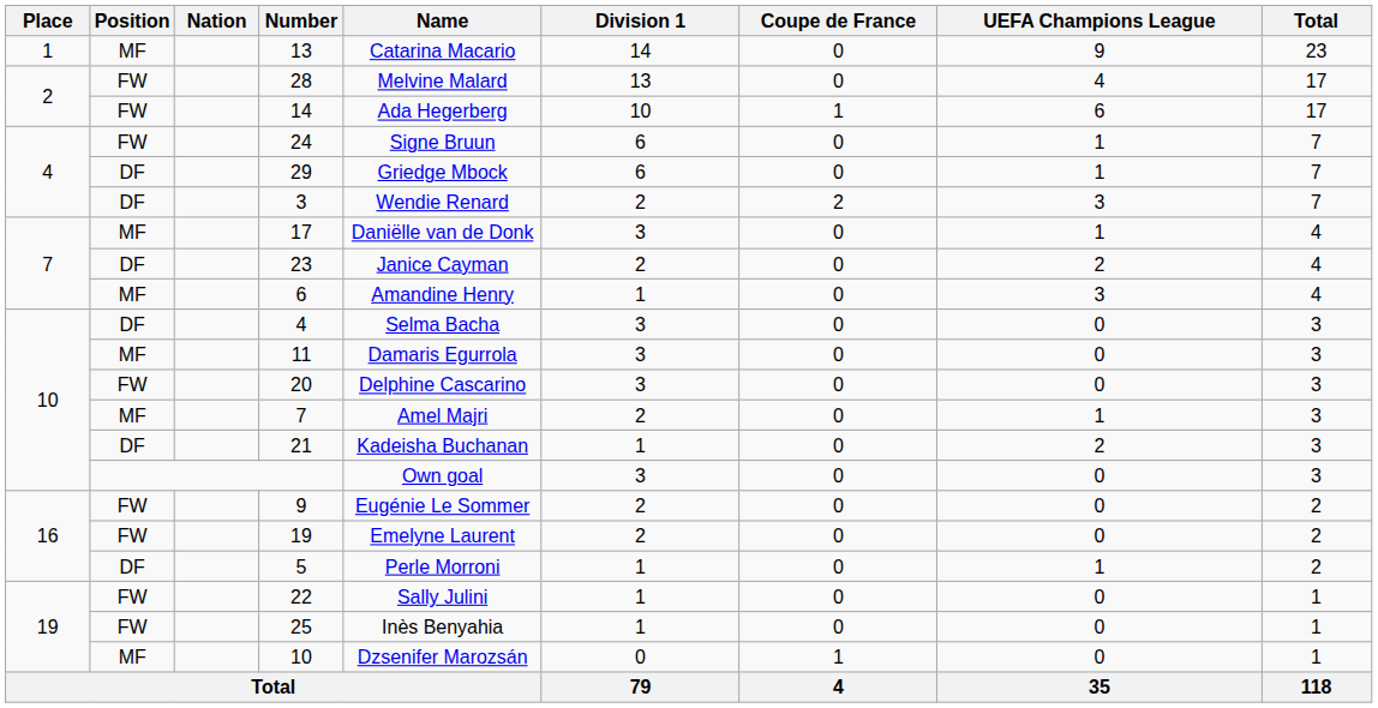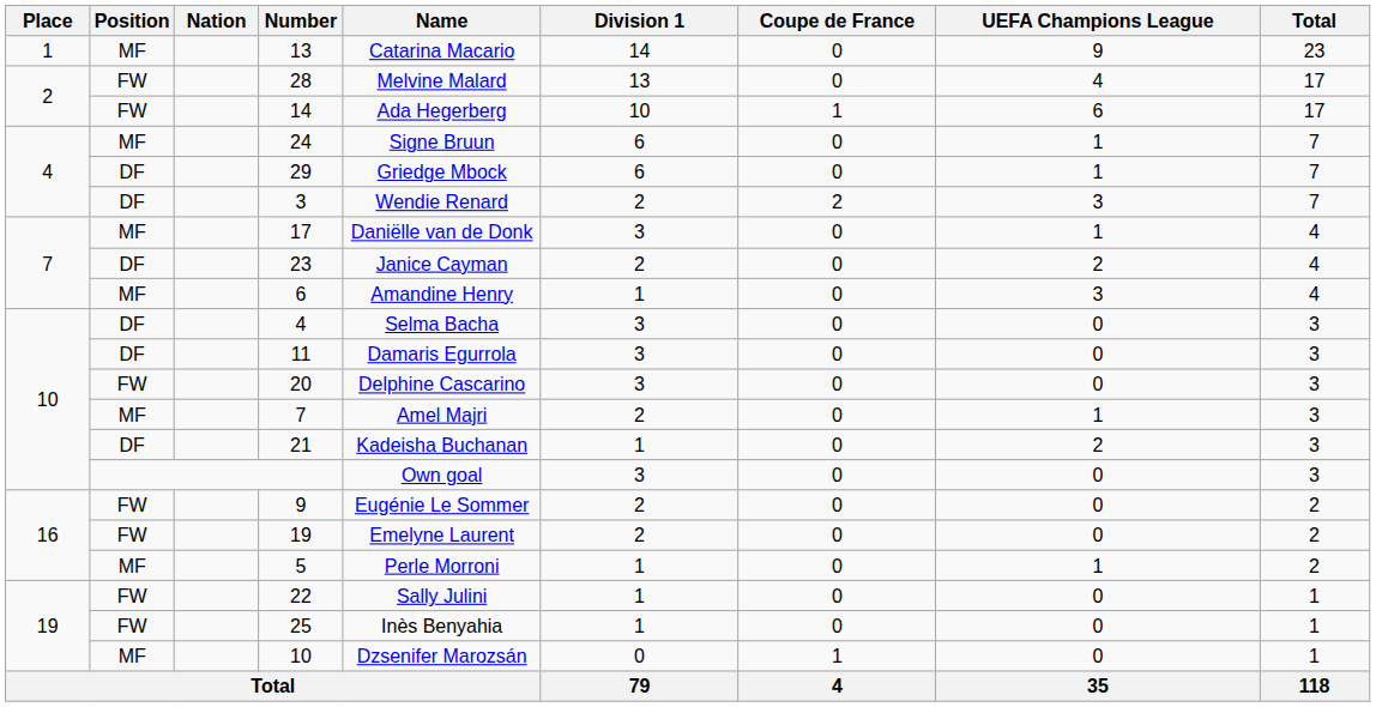24 | Position: FW -> MF
11 | Position: MF -> DF
5 | Position: DF -> MF
